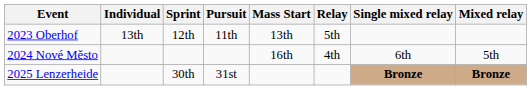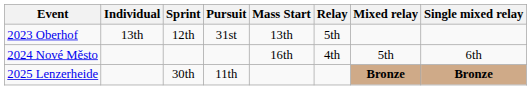columns swapped: Mixed relay <-> Single mixed relay
2023 Oberhof | Pursuit: 11th -> 31st
2025 Lenzerheide | Pursuit: 31st -> 11th
